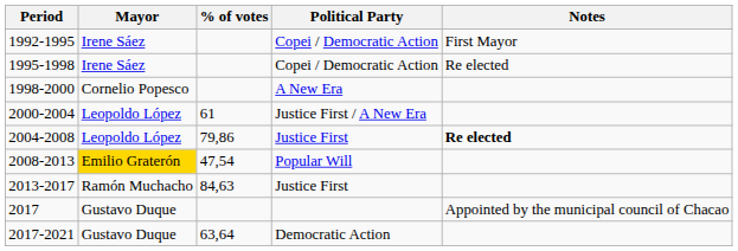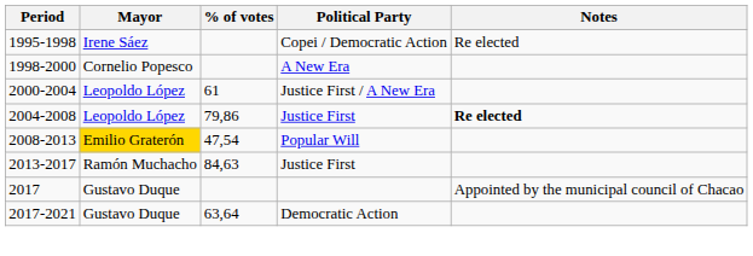- row: 1992-1995 | Irene Sáez | Copei / Democratic Action | First Mayor
